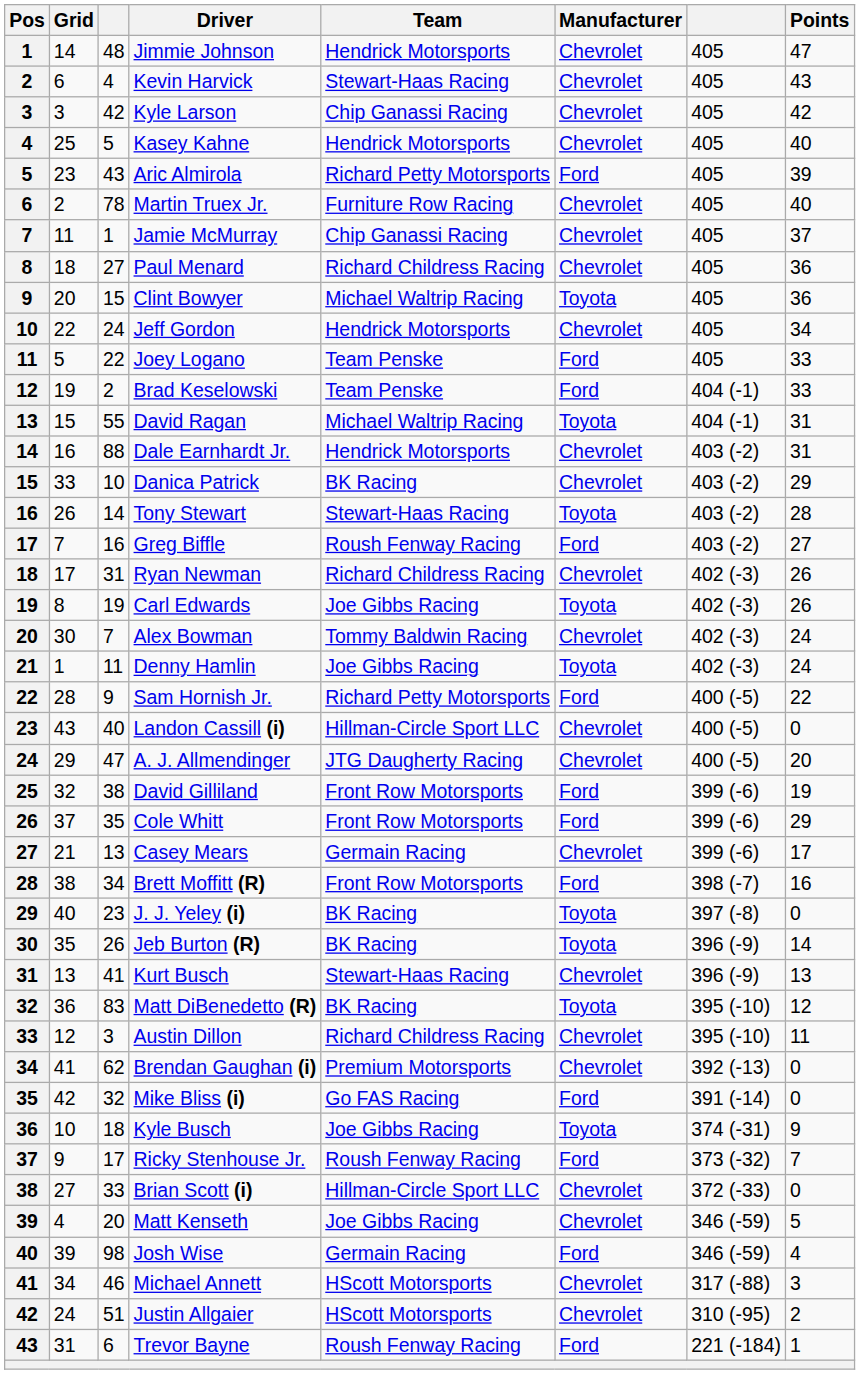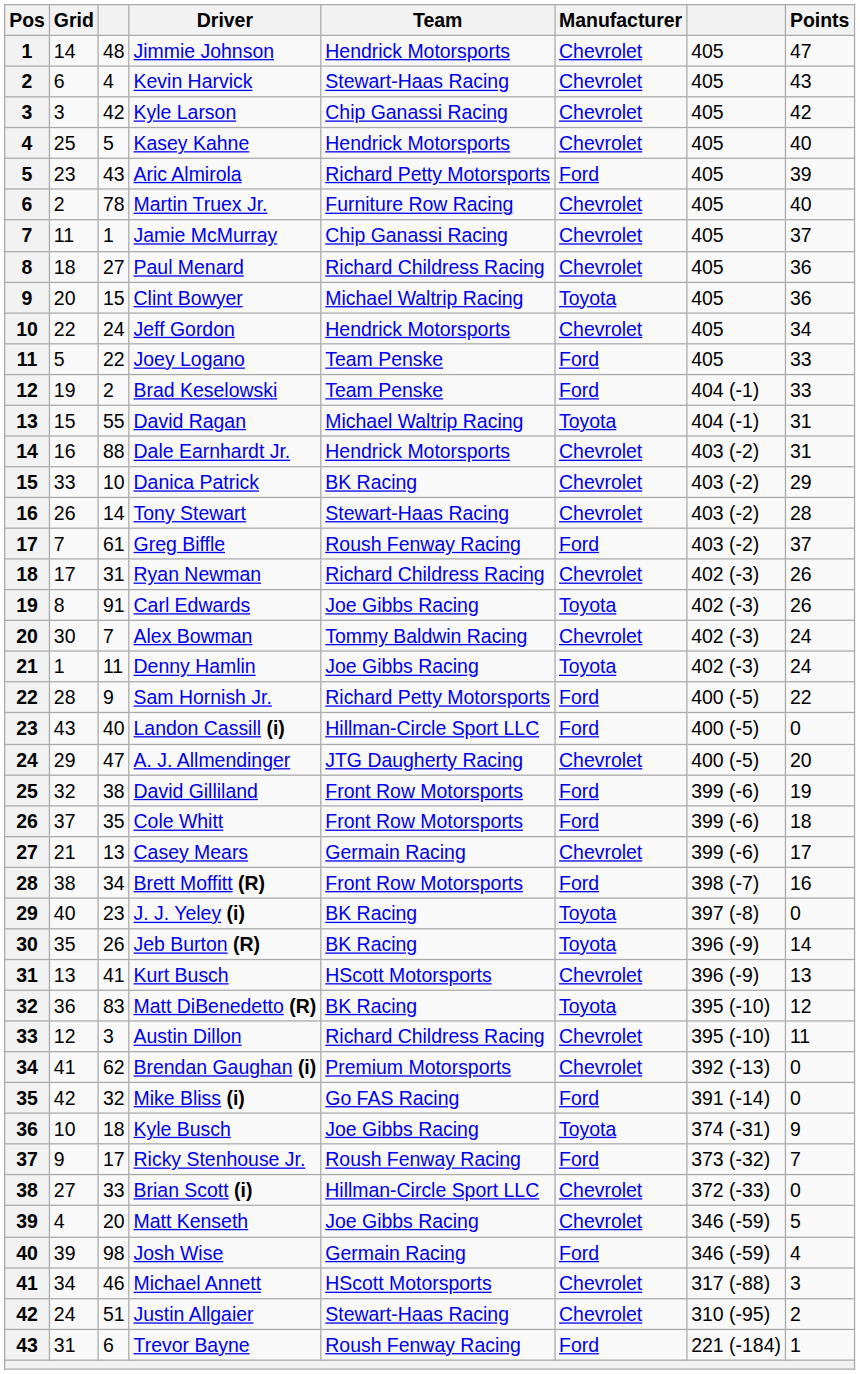Tony Stewart | Manufacturer: Toyota -> Chevrolet
Greg Biffle | column 3: 16 -> 61
Greg Biffle | Points: 27 -> 37
Carl Edwards | column 3: 19 -> 91
Landon Cassill (i) | Manufacturer: Chevrolet -> Ford
Cole Whitt | Points: 29 -> 18
Kurt Busch | Team: Stewart-Haas Racing -> HScott Motorsports
Justin Allgaier | Team: HScott Motorsports -> Stewart-Haas Racing
